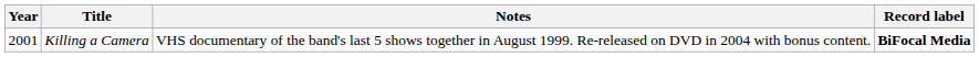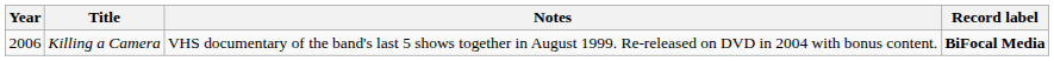Killing a Camera | Year: 2001 -> 2006
